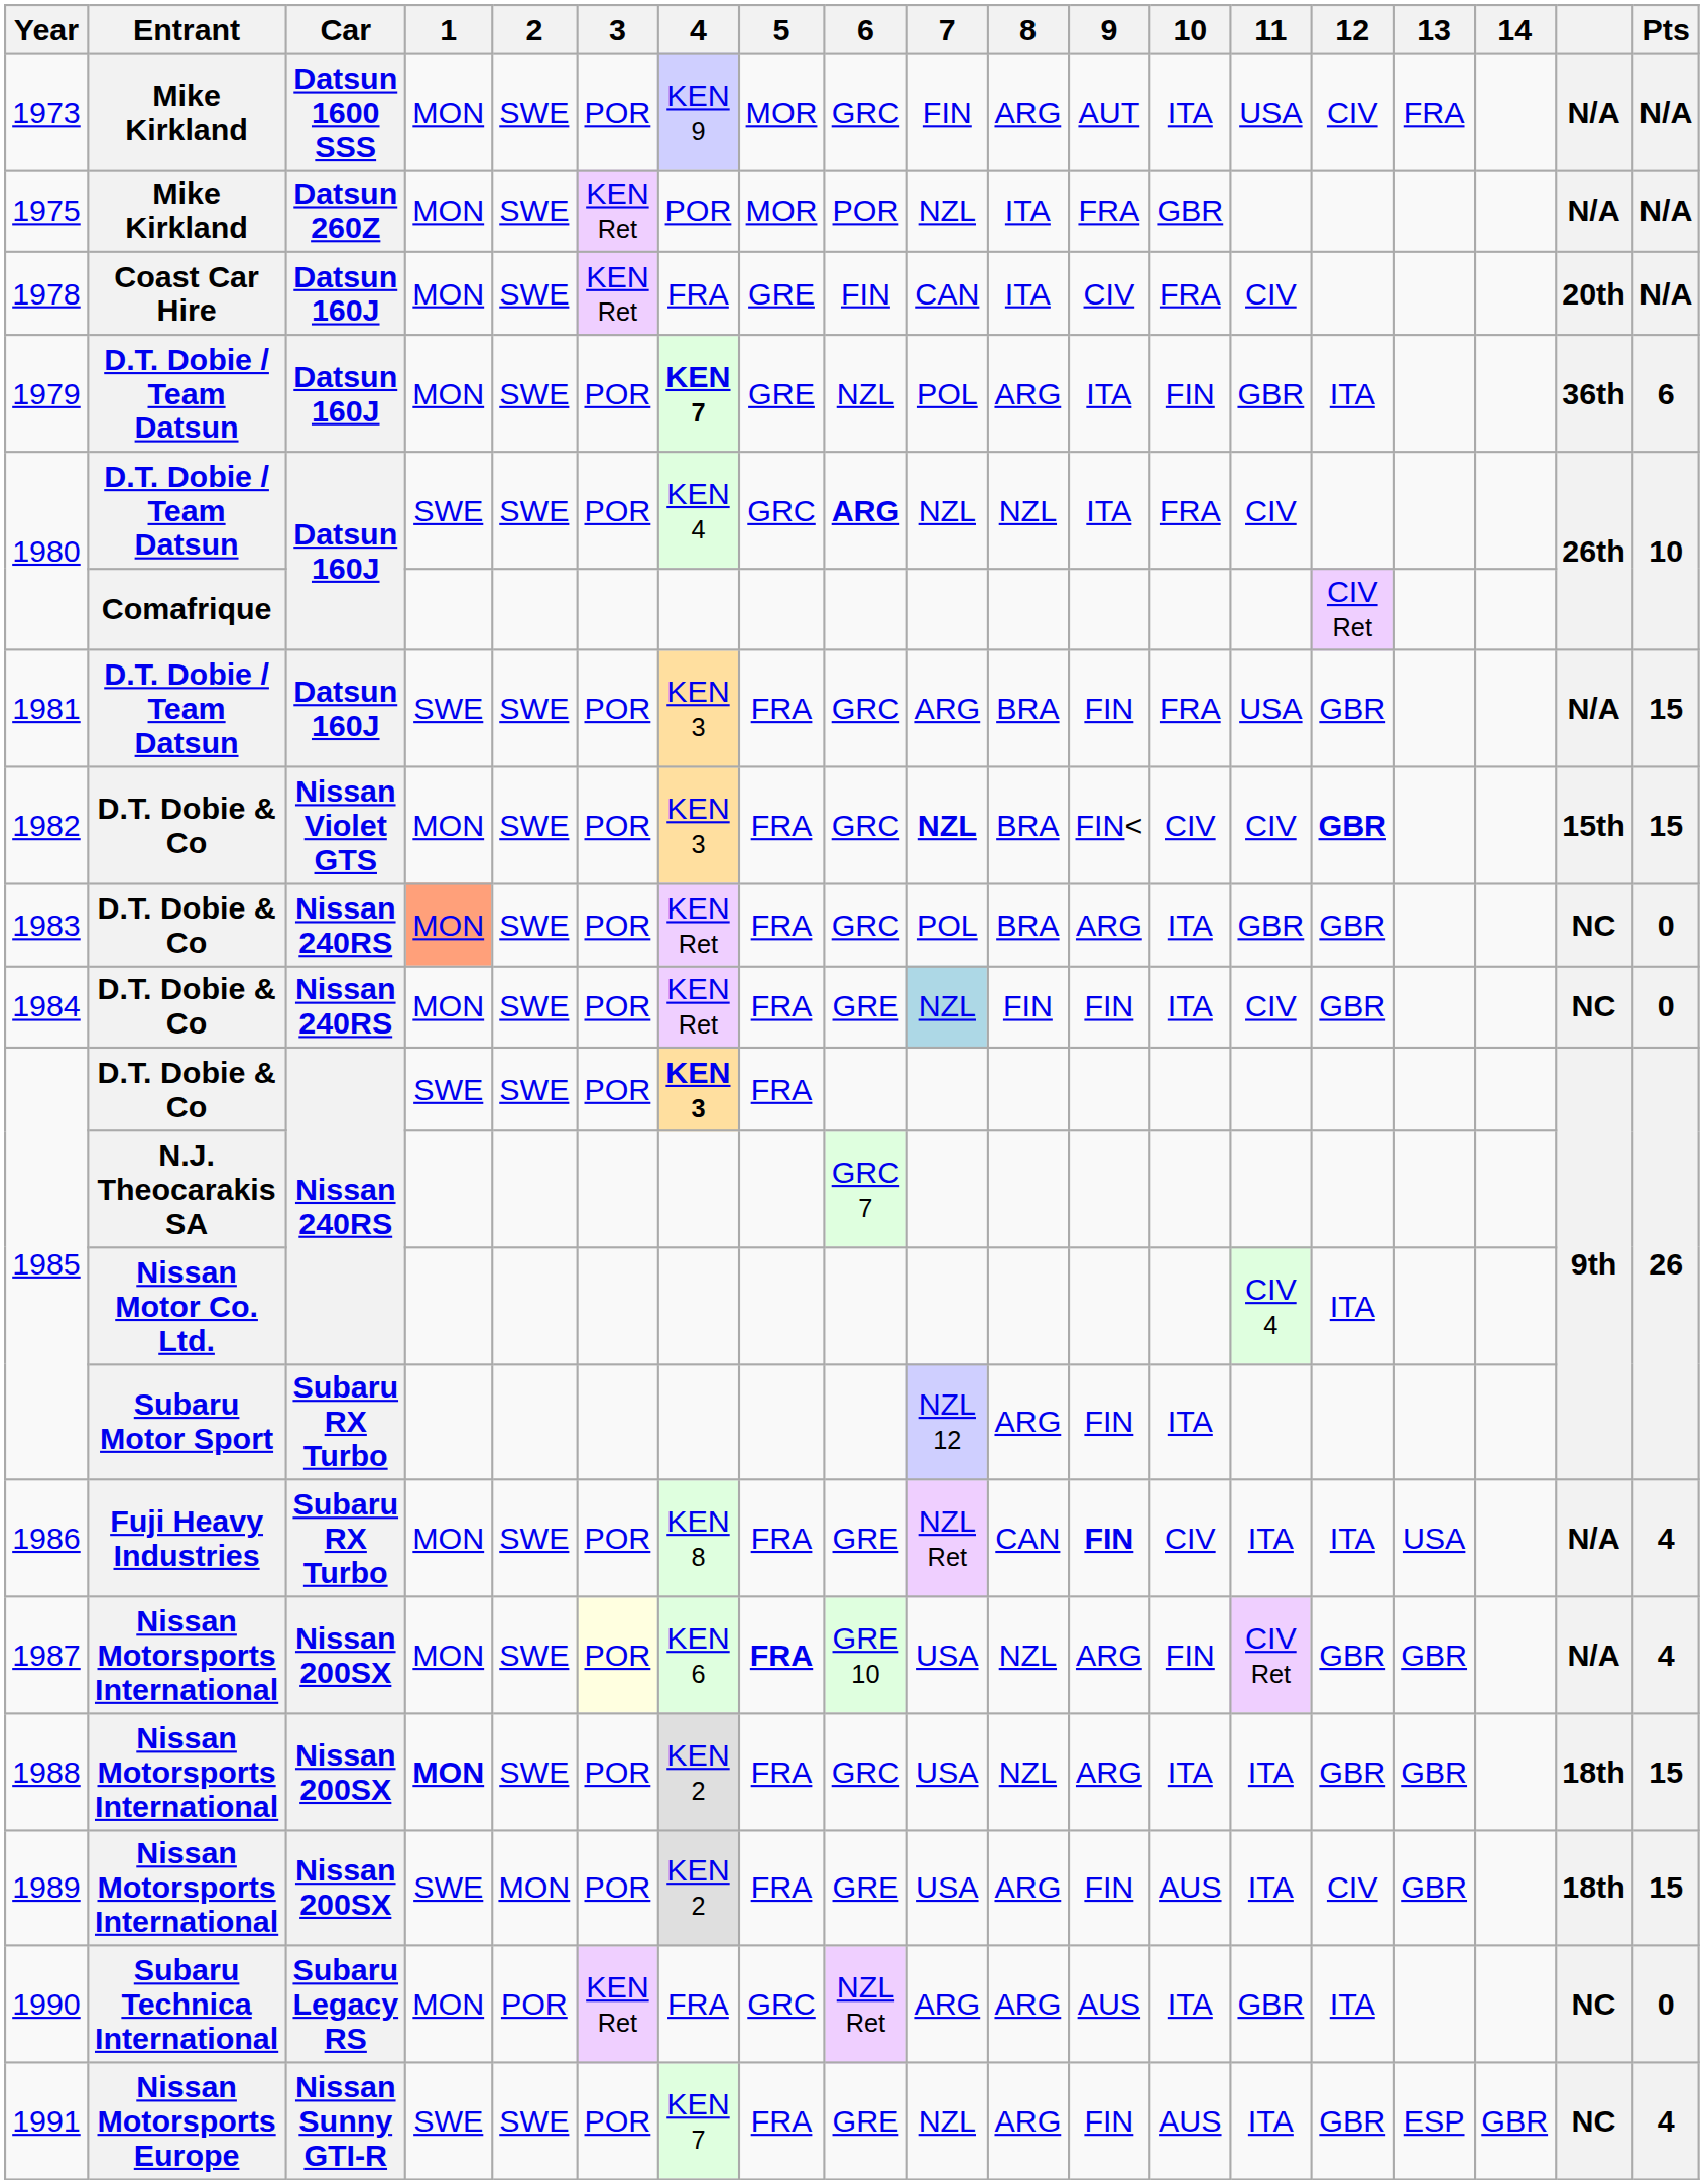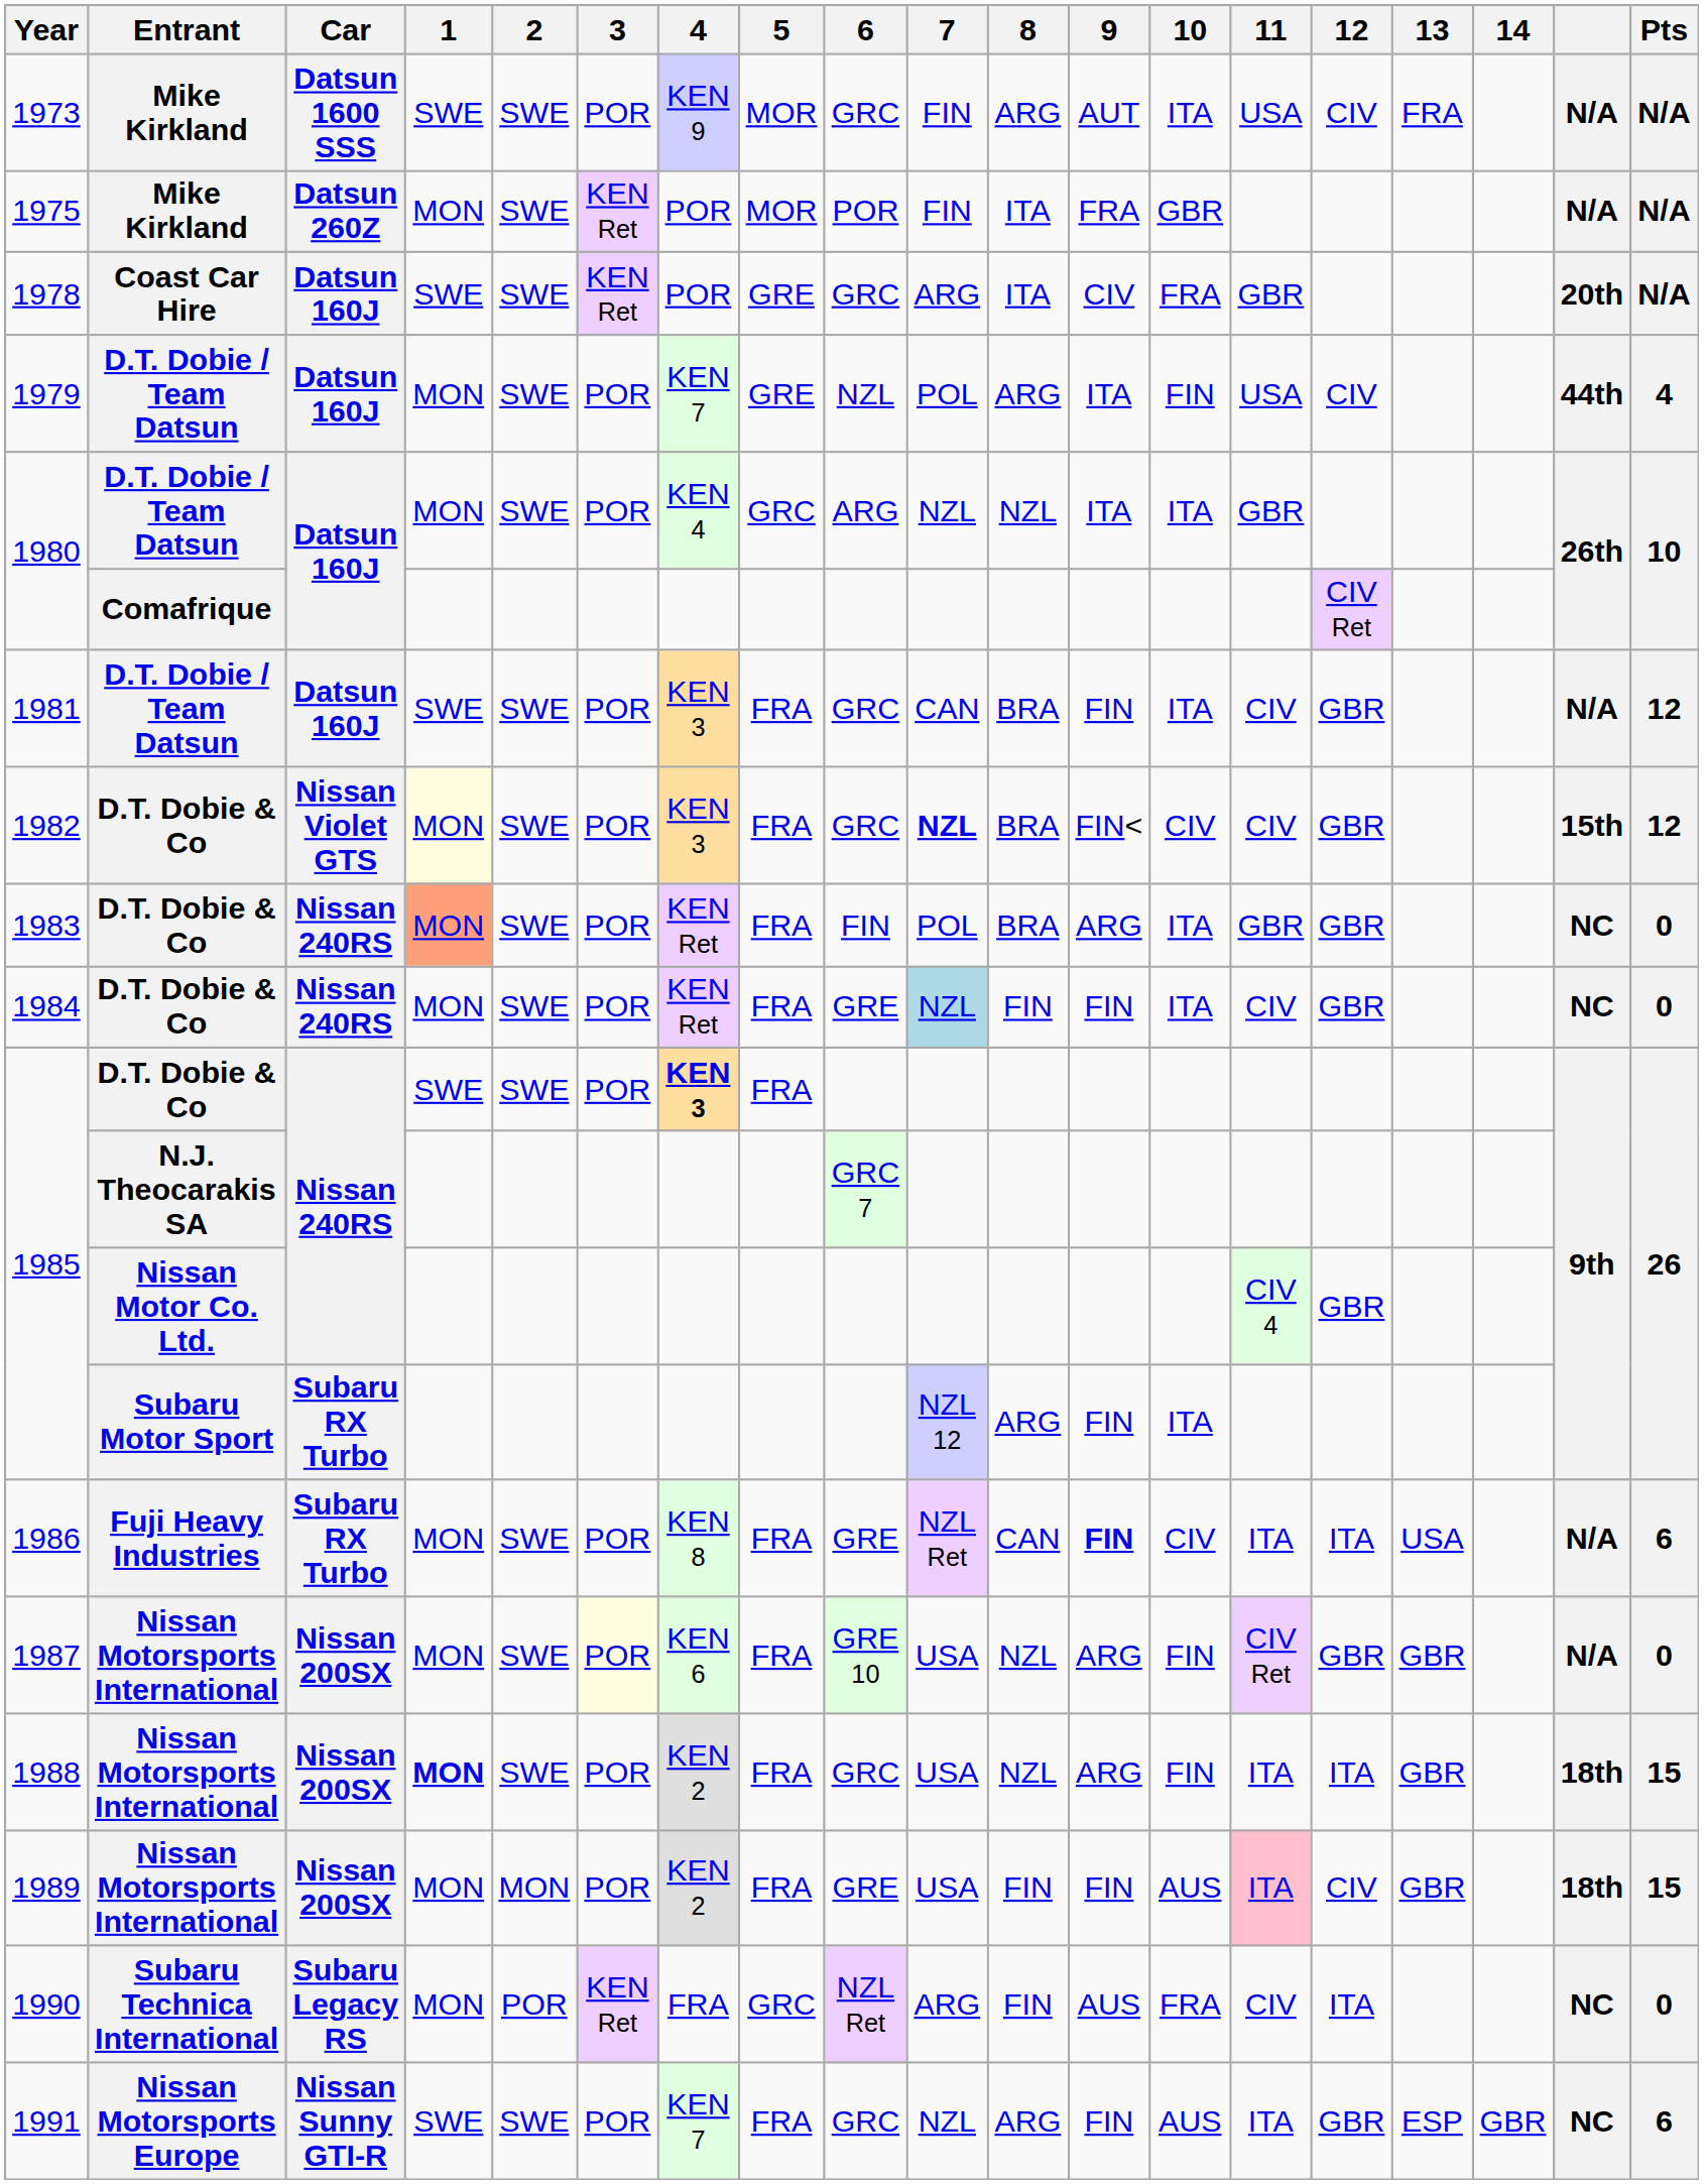1973 | 1: MON -> SWE
1975 | 7: NZL -> FIN
1978 | 1: MON -> SWE
1978 | 4: FRA -> POR
1978 | 6: FIN -> GRC
1978 | 7: CAN -> ARG
1978 | 11: CIV -> GBR
1979 | 4: bold -> normal
1979 | 11: GBR -> USA
1979 | 12: ITA -> CIV
1979 | column 18: 36th -> 44th
1979 | Pts: 6 -> 4
1980 / D.T. Dobie / Team Datsun | 1: SWE -> MON
1980 / D.T. Dobie / Team Datsun | 6: bold -> normal
1980 / D.T. Dobie / Team Datsun | 10: FRA -> ITA
1980 / D.T. Dobie / Team Datsun | 11: CIV -> GBR
1981 | 7: ARG -> CAN
1981 | 10: FRA -> ITA
1981 | 11: USA -> CIV
1981 | Pts: 15 -> 12
1982 | 1: no background -> lightyellow background
1982 | 12: bold -> normal
1982 | Pts: 15 -> 12
1983 | 6: GRC -> FIN
1985 / Nissan Motor Co. Ltd. | 12: ITA -> GBR
1986 | Pts: 4 -> 6
1987 | 5: bold -> normal
1987 | Pts: 4 -> 0
1988 | 10: ITA -> FIN
1988 | 12: GBR -> ITA
1989 | 1: SWE -> MON
1989 | 8: ARG -> FIN
1989 | 11: no background -> pink background
1990 | 8: ARG -> FIN
1990 | 10: ITA -> FRA
1990 | 11: GBR -> CIV
1991 | 6: GRE -> GRC
1991 | Pts: 4 -> 6
